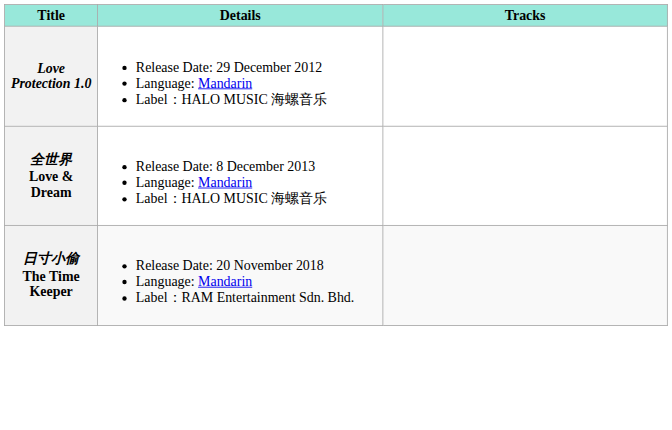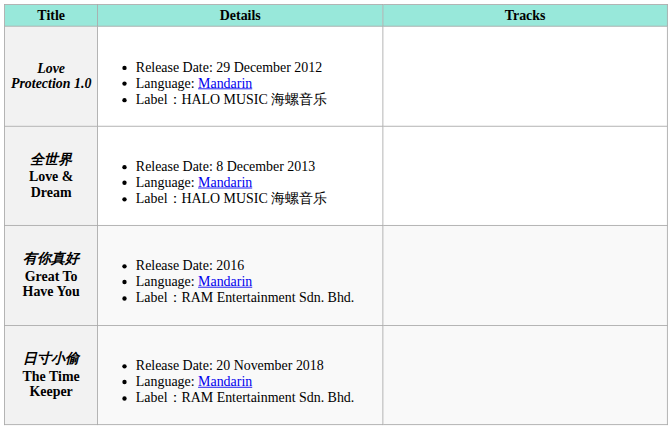+ row: 有你真好 Great To Have You | Release Date: 2016 Language: Mandarin Label：RAM Entertainment Sdn. Bhd.
